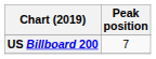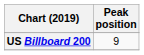US Billboard 200 | Peak position: 7 -> 9
